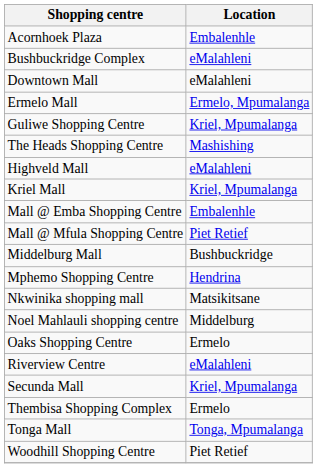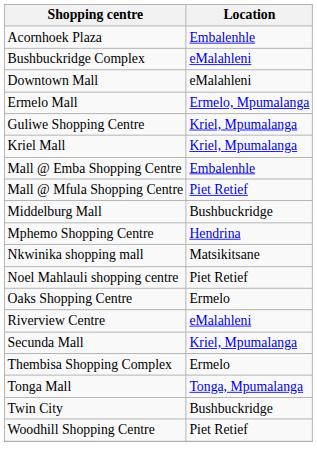- row: The Heads Shopping Centre | Mashishing
- row: Highveld Mall | eMalahleni
Noel Mahlauli shopping centre | Location: Middelburg -> Piet Retief
+ row: Twin City | Bushbuckridge
